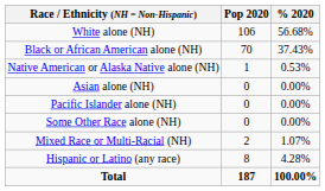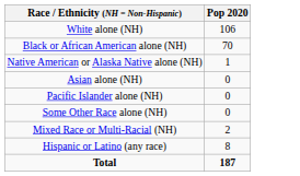- column: % 2020 | 56.68% | 37.43% | 0.53% | 0.00% | 0.00% | 0.00% | 1.07% | 4.28% | 100.00%
